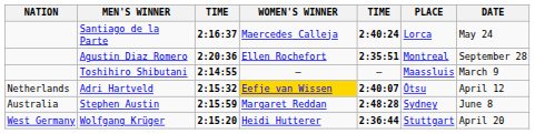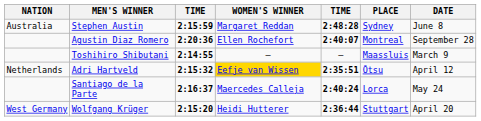rows swapped: Stephen Austin <-> Santiago de la Parte
Agustin Diaz Romero | column 5: 2:35:51 -> 2:40:07
Adri Hartveld | column 5: 2:40:07 -> 2:35:51
